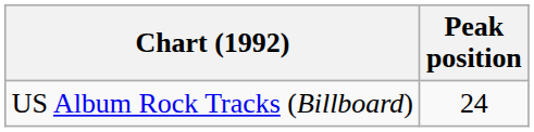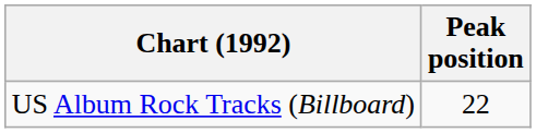US Album Rock Tracks (Billboard) | Peak position: 24 -> 22
